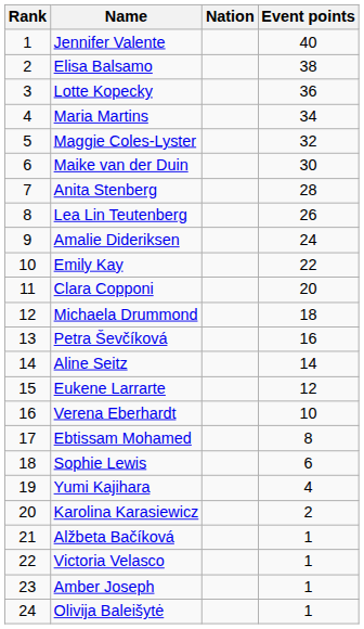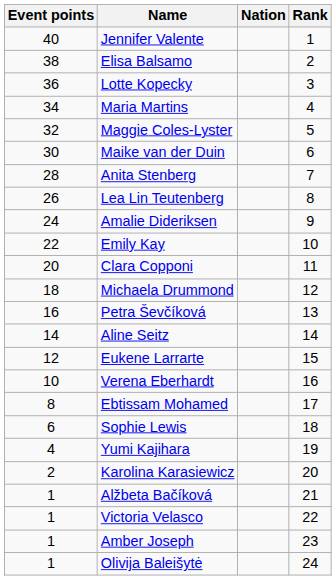columns swapped: Rank <-> Event points
